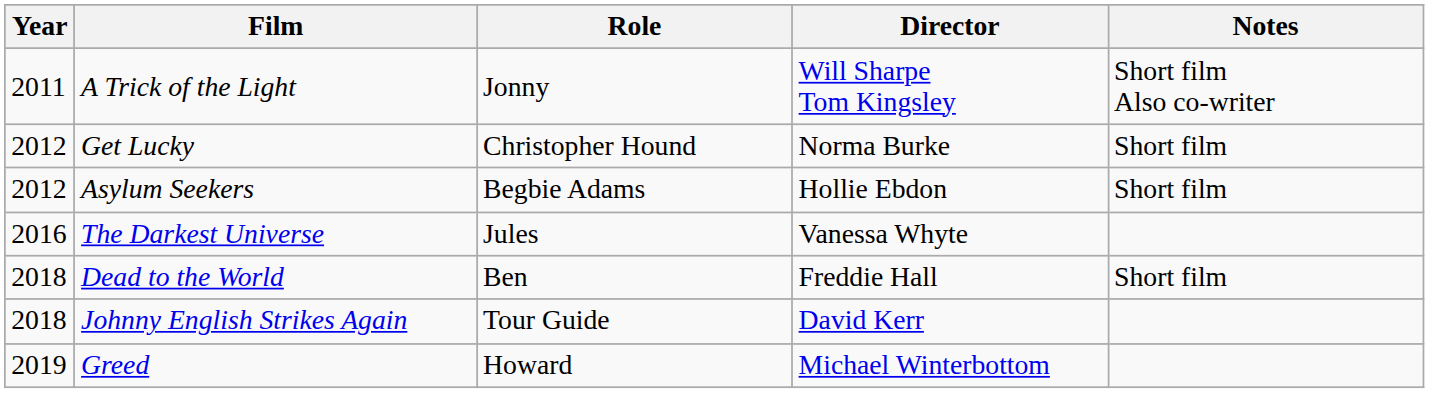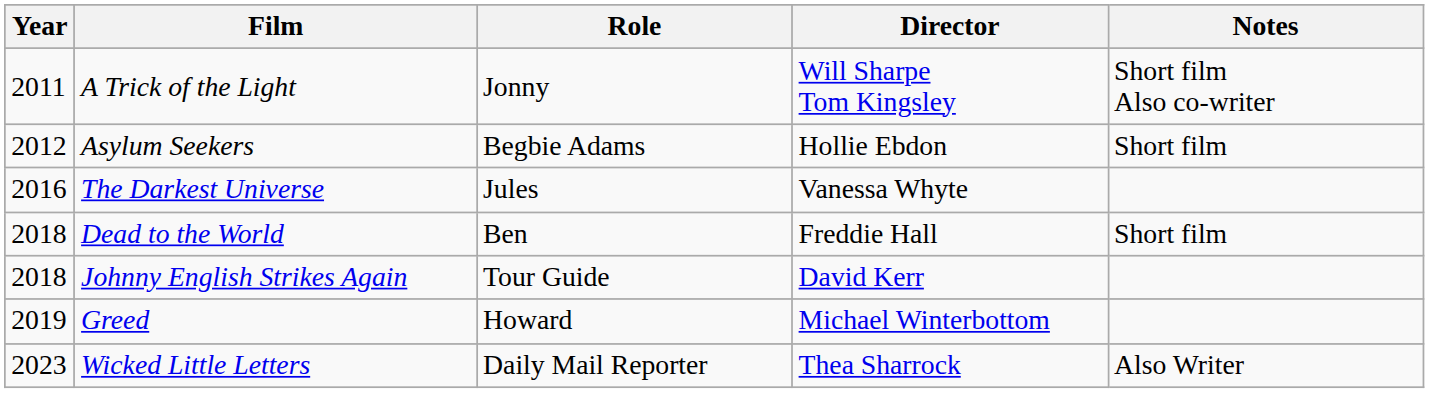- row: 2012 | Get Lucky | Christopher Hound | Norma Burke | Short film
+ row: 2023 | Wicked Little Letters | Daily Mail Reporter | Thea Sharrock | Also Writer
